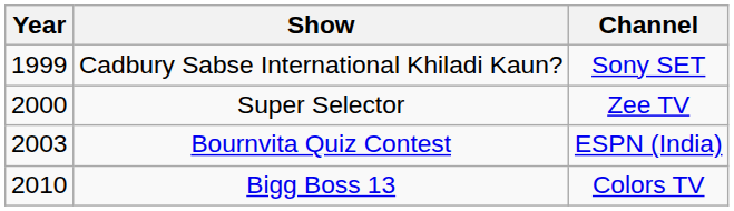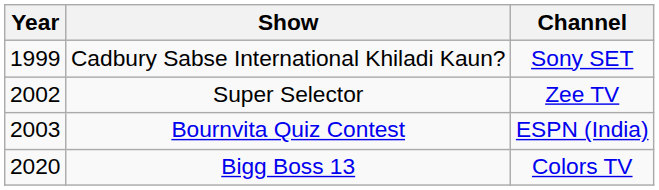Super Selector | Year: 2000 -> 2002
Bigg Boss 13 | Year: 2010 -> 2020
